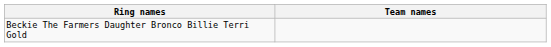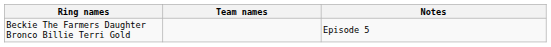+ column: Notes | Episode 5
